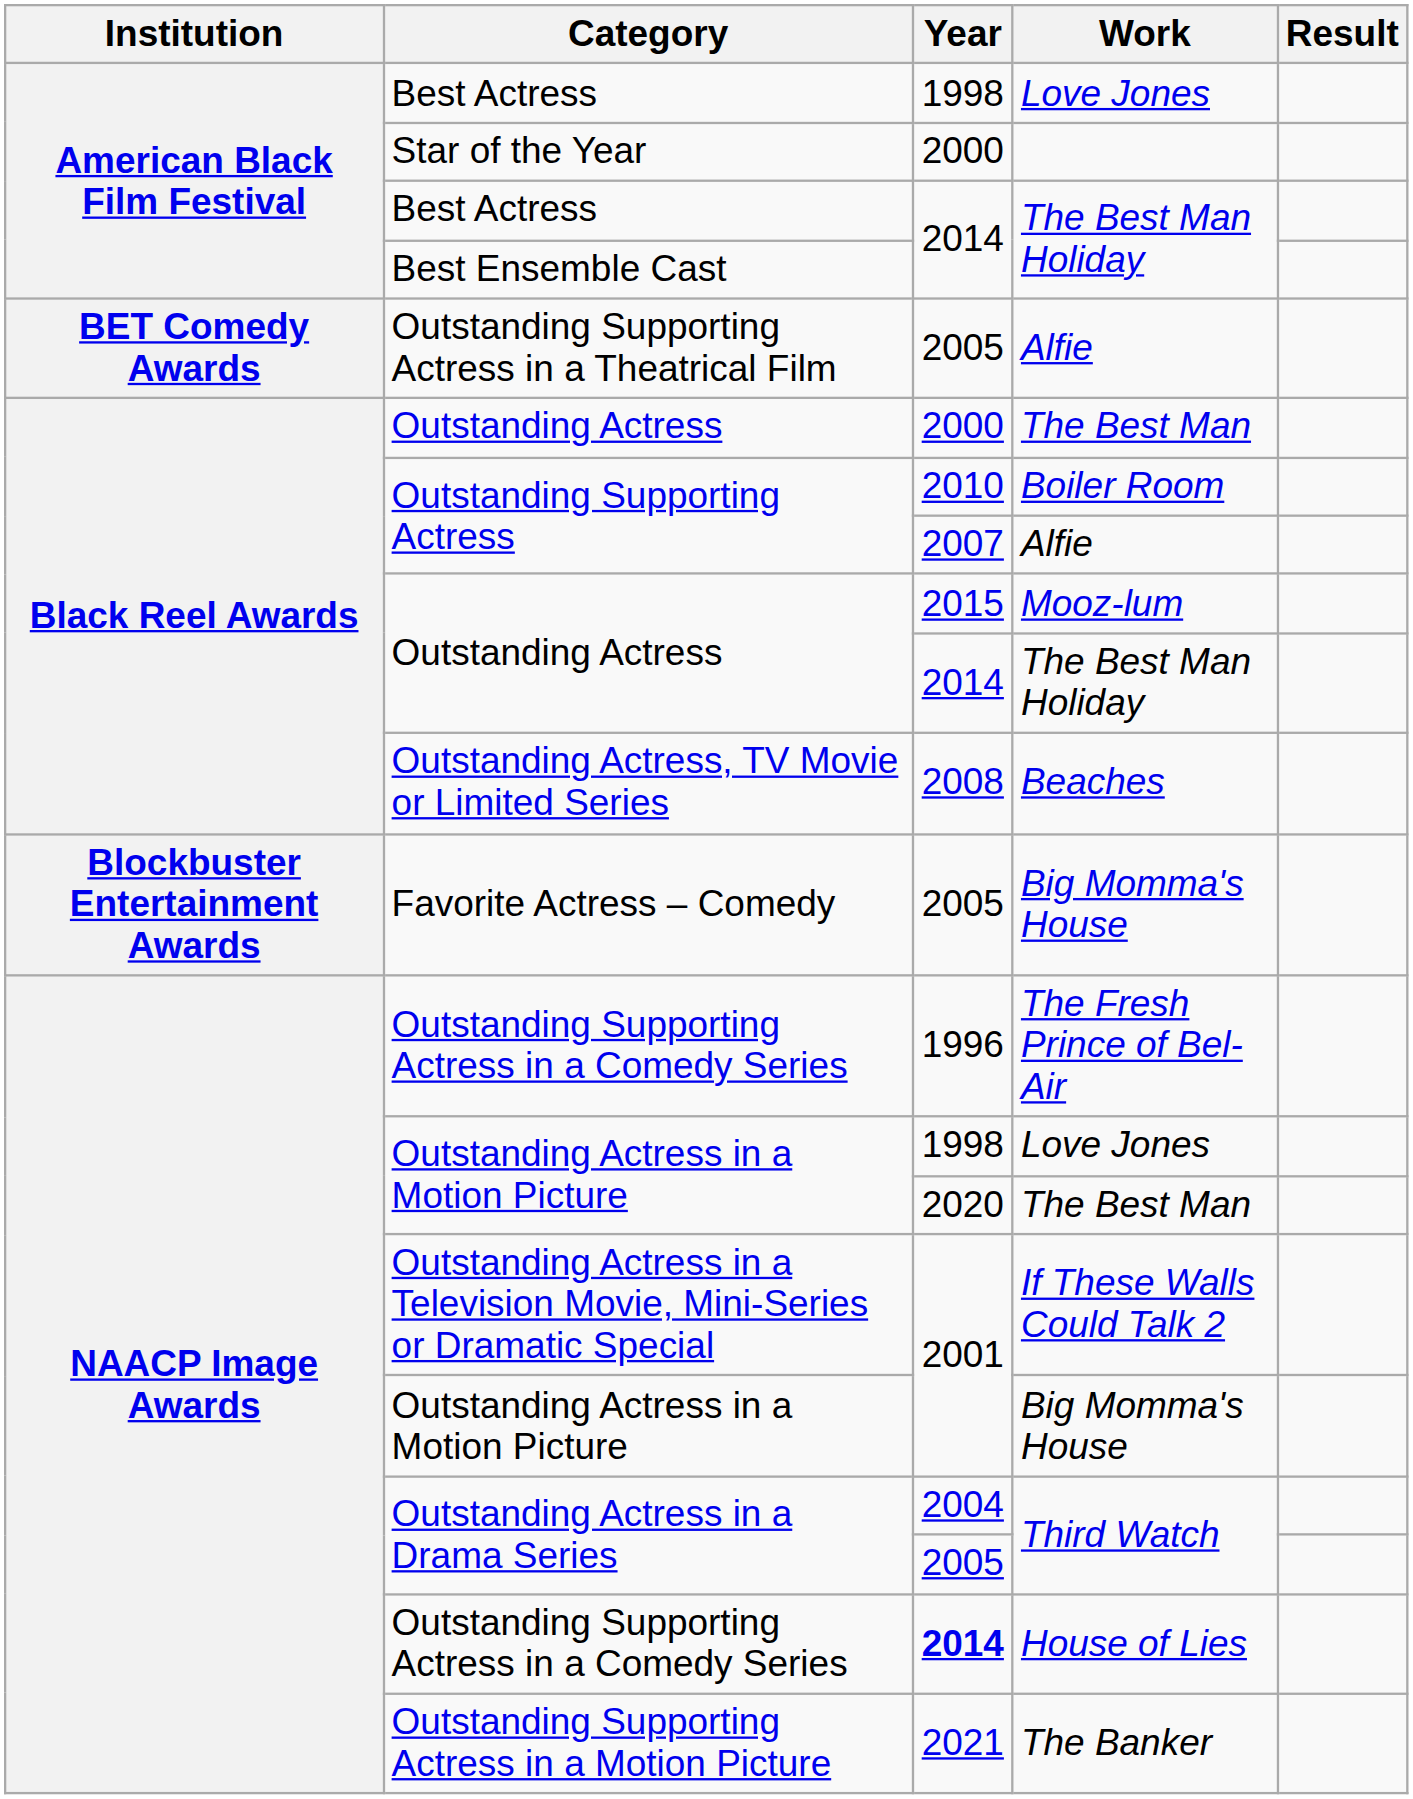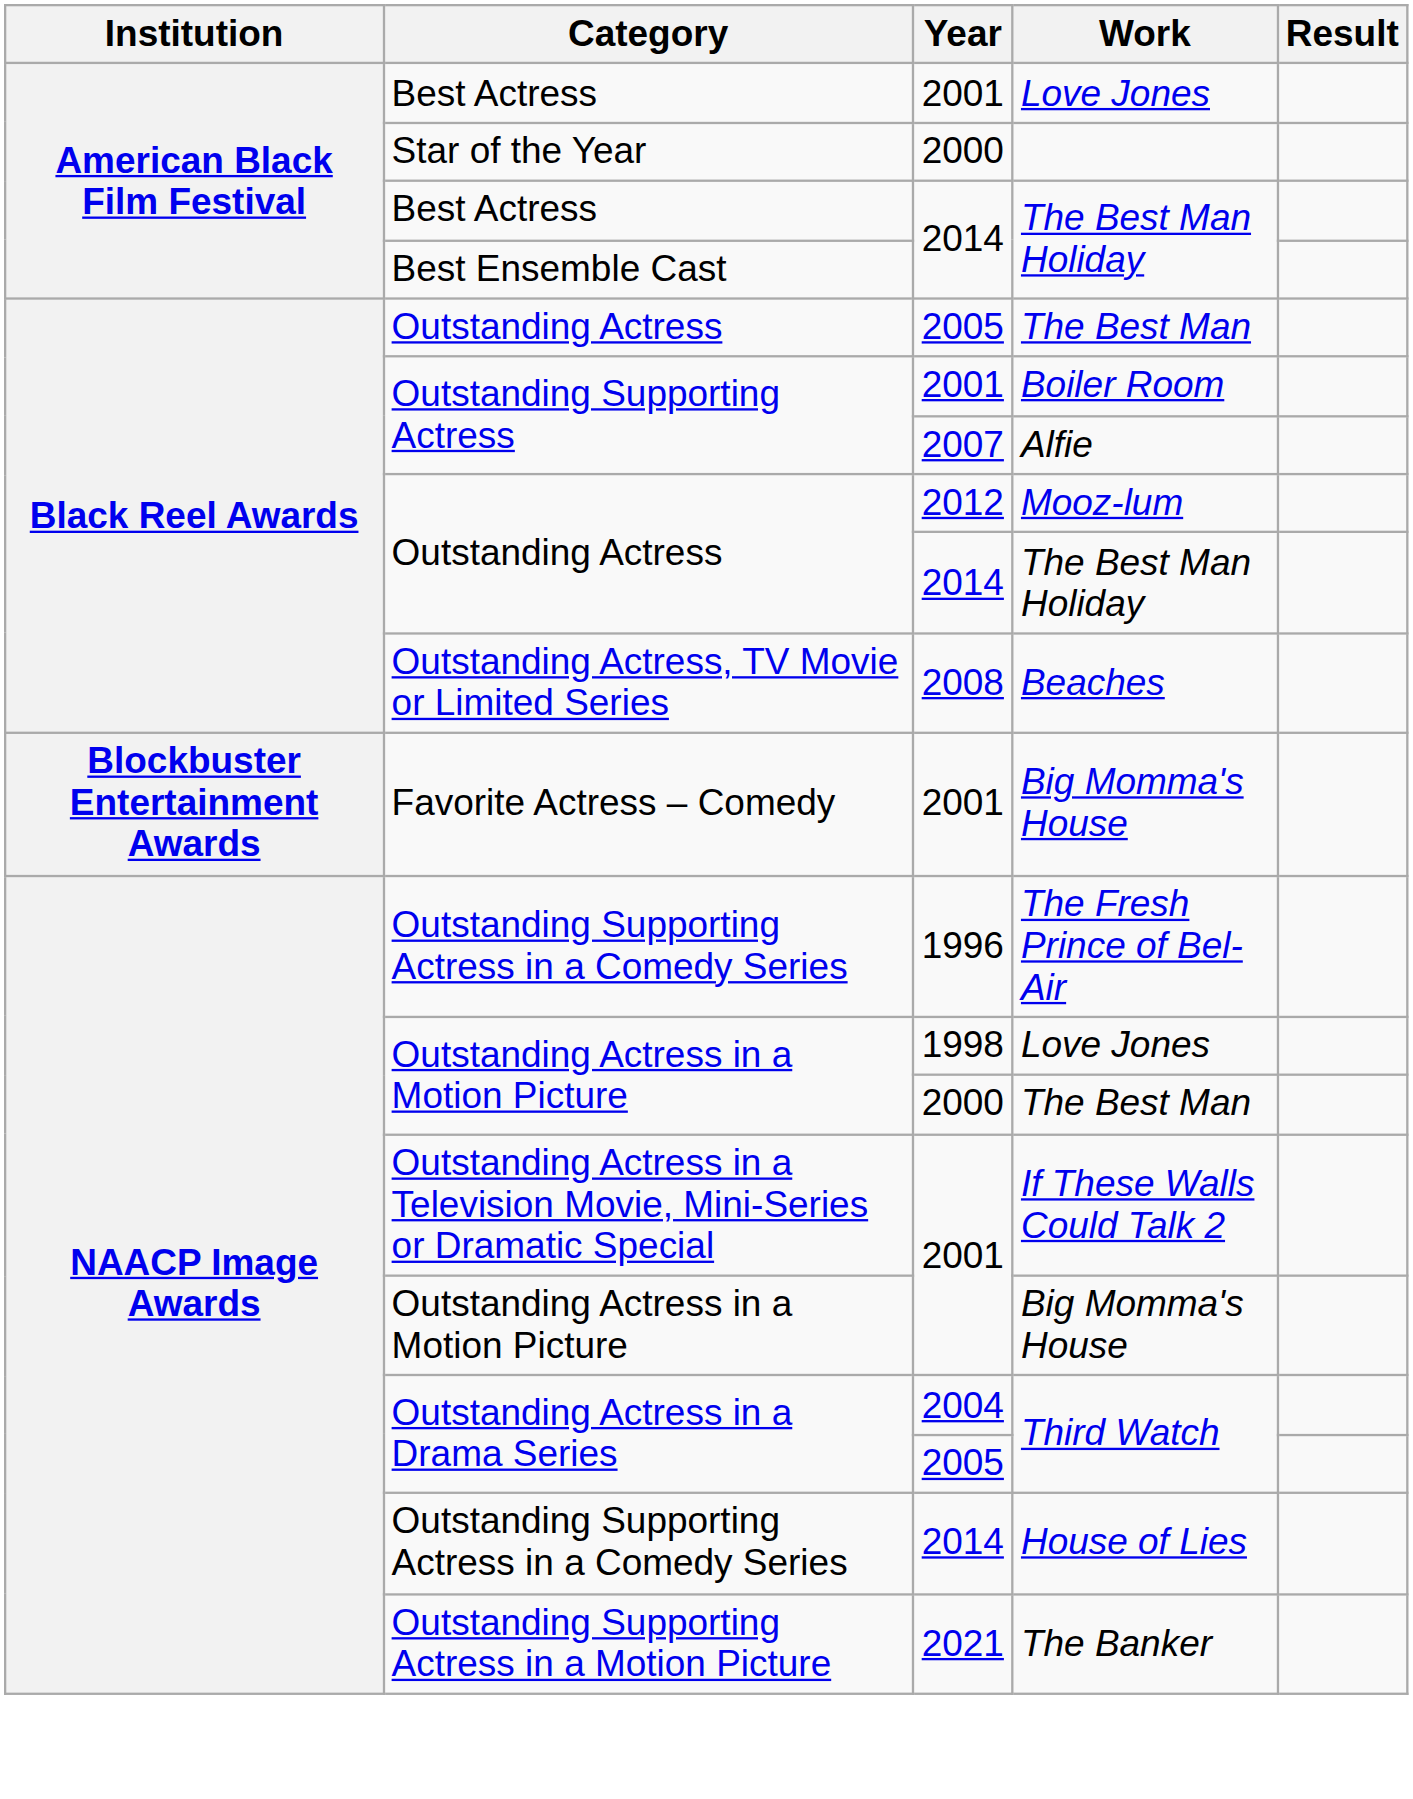Best Actress / Love Jones | Year: 1998 -> 2001
- row: BET Comedy Awards | Outstanding Supporting Actress in a Theatrical Film | 2005 | Alfie
Outstanding Actress / The Best Man | Year: 2000 -> 2005
Boiler Room | Year: 2010 -> 2001
Mooz-lum | Year: 2015 -> 2012
Favorite Actress – Comedy / Big Momma's House | Year: 2005 -> 2001
Outstanding Actress in a Motion Picture / The Best Man | Year: 2020 -> 2000
House of Lies | Year: bold -> normal
